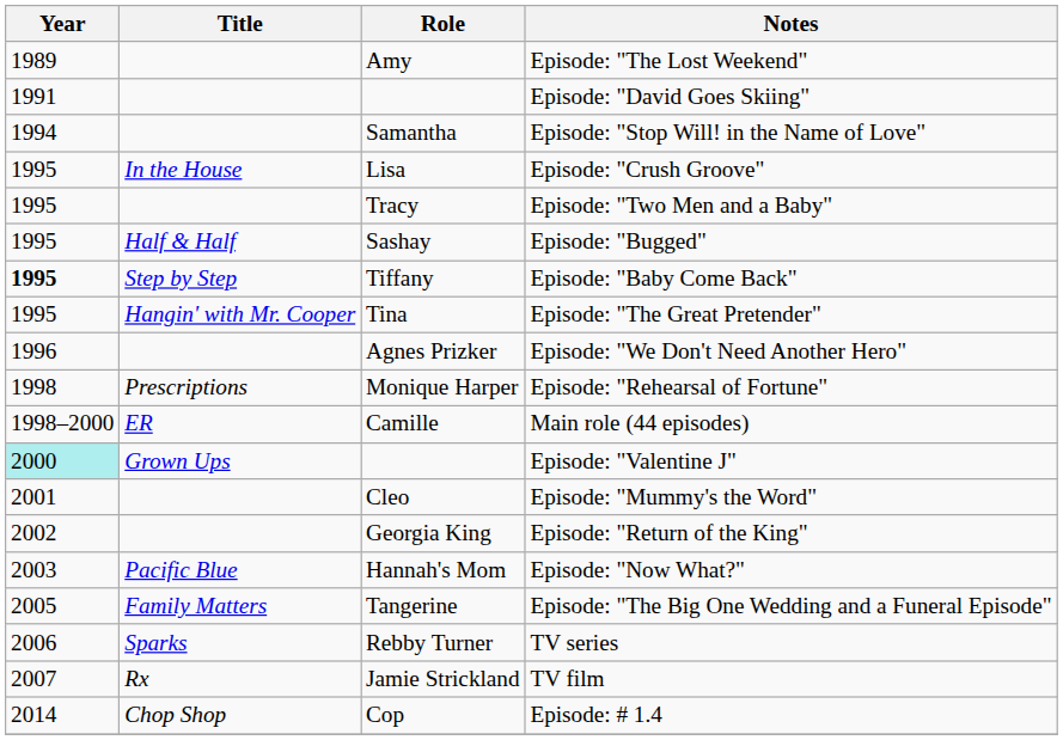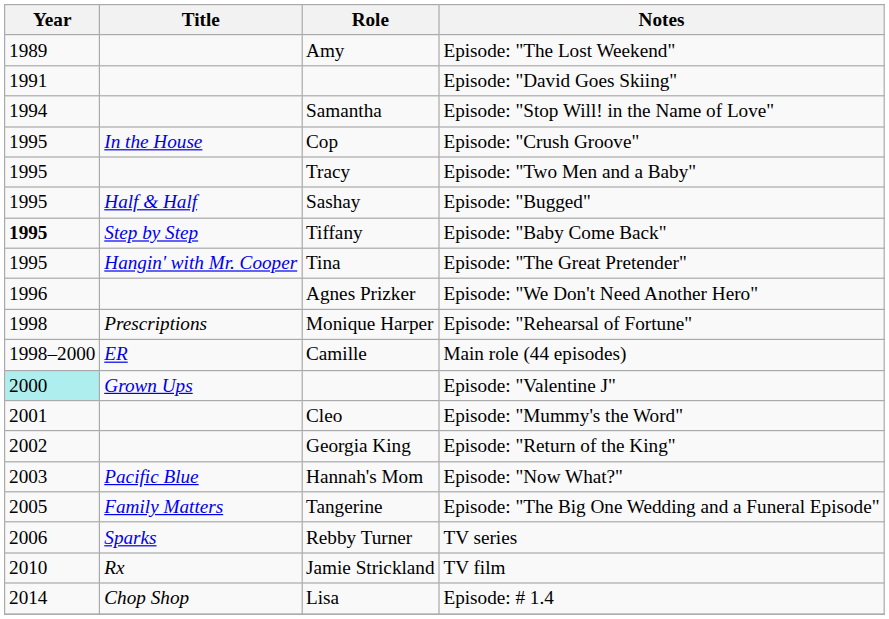Episode: "Crush Groove" | Role: Lisa -> Cop
TV film | Year: 2007 -> 2010
Episode: # 1.4 | Role: Cop -> Lisa
